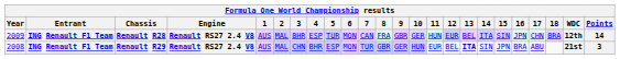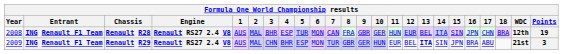Renault R28 | Year: 2009 -> 2008
Renault R28 | Points: 14 -> 19
Renault R29 | Year: 2008 -> 2009
